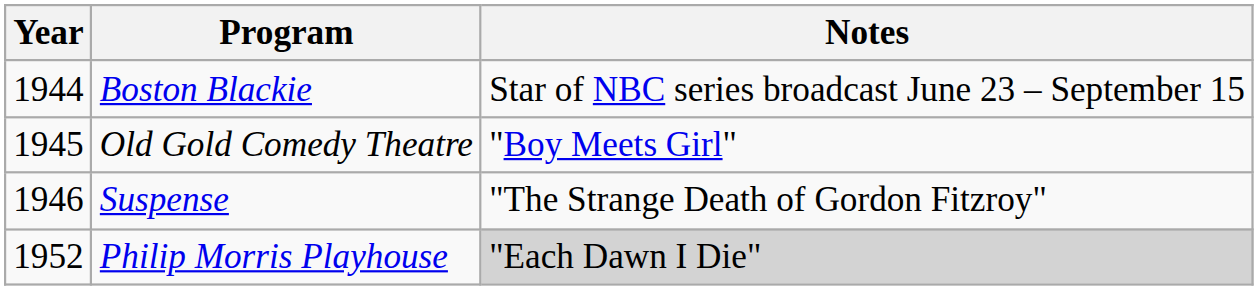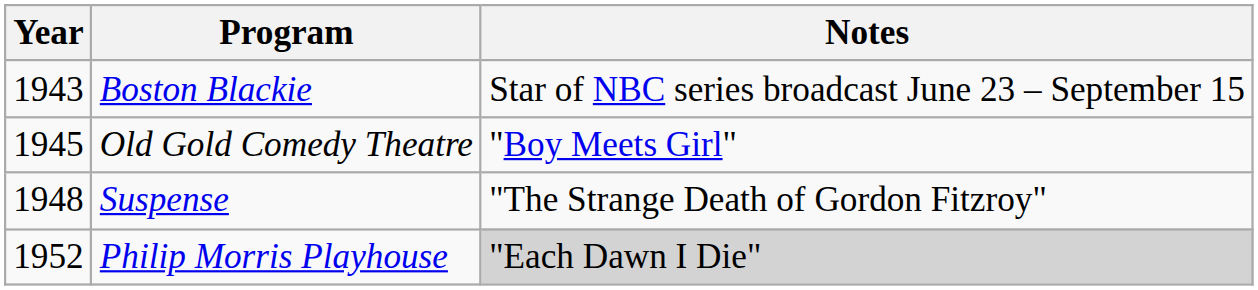Boston Blackie | Year: 1944 -> 1943
Suspense | Year: 1946 -> 1948
